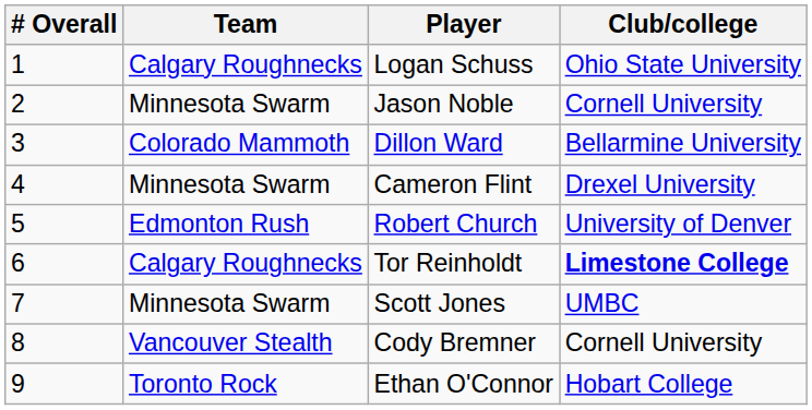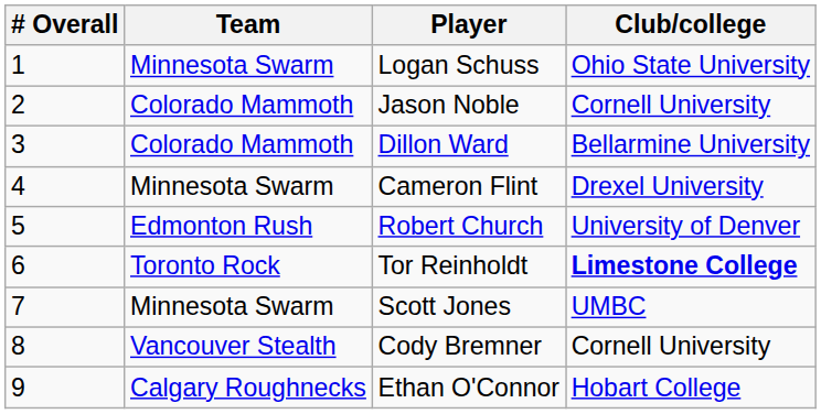Logan Schuss | Team: Calgary Roughnecks -> Minnesota Swarm
Jason Noble | Team: Minnesota Swarm -> Colorado Mammoth
Tor Reinholdt | Team: Calgary Roughnecks -> Toronto Rock
Ethan O'Connor | Team: Toronto Rock -> Calgary Roughnecks
